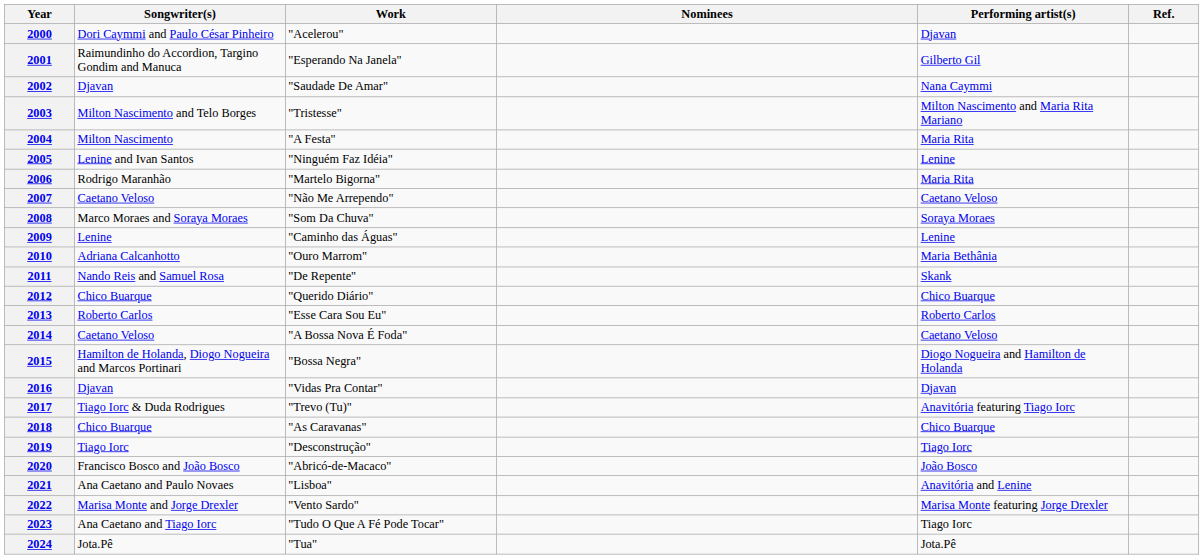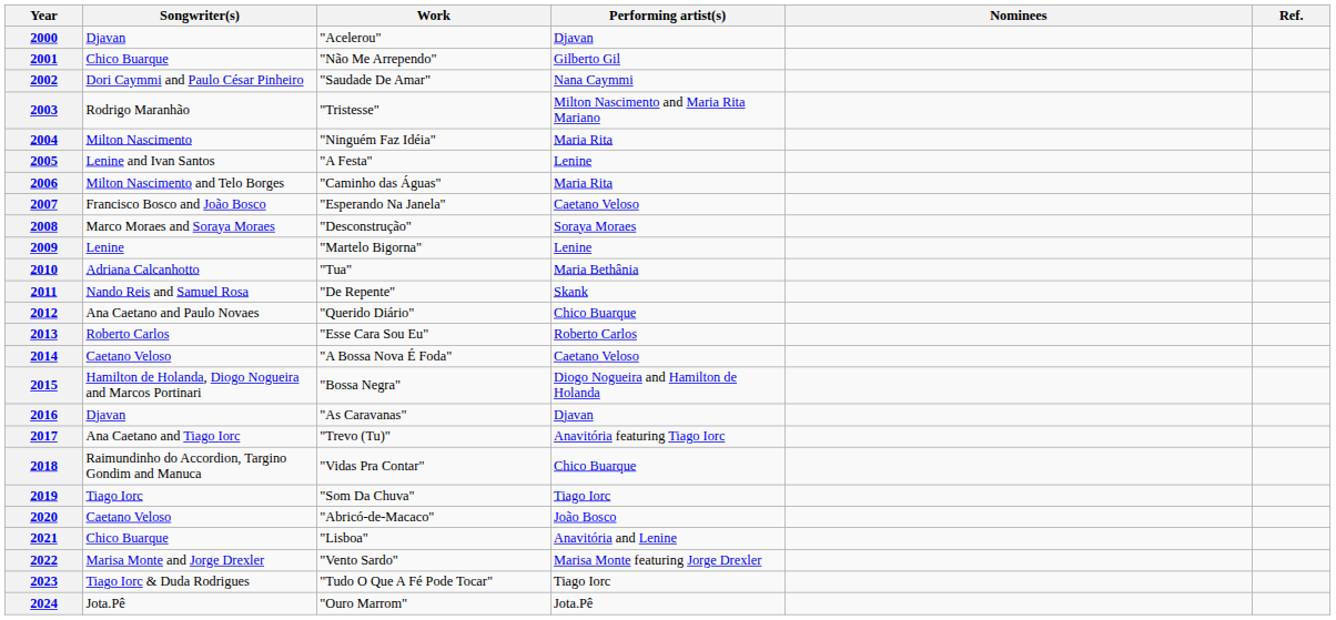columns swapped: Performing artist(s) <-> Nominees
2000 | Songwriter(s): Dori Caymmi and Paulo César Pinheiro -> Djavan
2001 | Songwriter(s): Raimundinho do Accordion, Targino Gondim and Manuca -> Chico Buarque
2001 | Work: "Esperando Na Janela" -> "Não Me Arrependo"
2002 | Songwriter(s): Djavan -> Dori Caymmi and Paulo César Pinheiro
2003 | Songwriter(s): Milton Nascimento and Telo Borges -> Rodrigo Maranhão
2004 | Work: "A Festa" -> "Ninguém Faz Idéia"
2005 | Work: "Ninguém Faz Idéia" -> "A Festa"
2006 | Songwriter(s): Rodrigo Maranhão -> Milton Nascimento and Telo Borges
2006 | Work: "Martelo Bigorna" -> "Caminho das Águas"
2007 | Songwriter(s): Caetano Veloso -> Francisco Bosco and João Bosco
2007 | Work: "Não Me Arrependo" -> "Esperando Na Janela"
2008 | Work: "Som Da Chuva" -> "Desconstrução"
2009 | Work: "Caminho das Águas" -> "Martelo Bigorna"
2010 | Work: "Ouro Marrom" -> "Tua"
2012 | Songwriter(s): Chico Buarque -> Ana Caetano and Paulo Novaes
2016 | Work: "Vidas Pra Contar" -> "As Caravanas"
2017 | Songwriter(s): Tiago Iorc & Duda Rodrigues -> Ana Caetano and Tiago Iorc
2018 | Songwriter(s): Chico Buarque -> Raimundinho do Accordion, Targino Gondim and Manuca
2018 | Work: "As Caravanas" -> "Vidas Pra Contar"
2019 | Work: "Desconstrução" -> "Som Da Chuva"
2020 | Songwriter(s): Francisco Bosco and João Bosco -> Caetano Veloso
2021 | Songwriter(s): Ana Caetano and Paulo Novaes -> Chico Buarque
2023 | Songwriter(s): Ana Caetano and Tiago Iorc -> Tiago Iorc & Duda Rodrigues
2024 | Work: "Tua" -> "Ouro Marrom"
